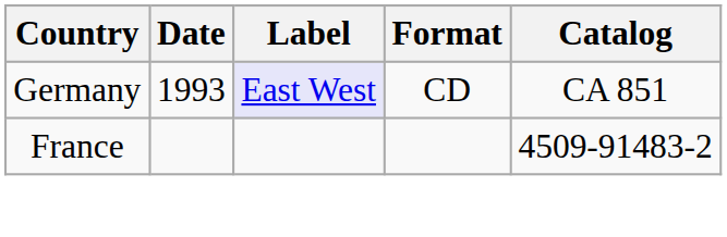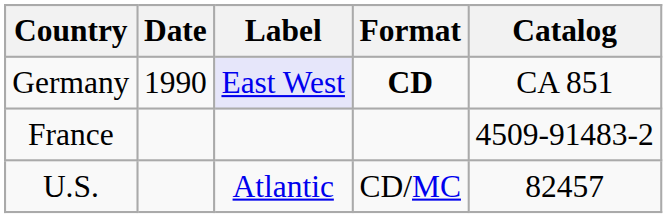Germany | Date: 1993 -> 1990
Germany | Format: normal -> bold
+ row: U.S. | Atlantic | CD/MC | 82457
